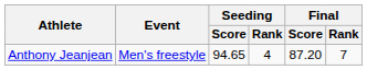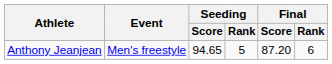Anthony Jeanjean | Seeding / Rank: 4 -> 5
Anthony Jeanjean | Final / Rank: 7 -> 6
